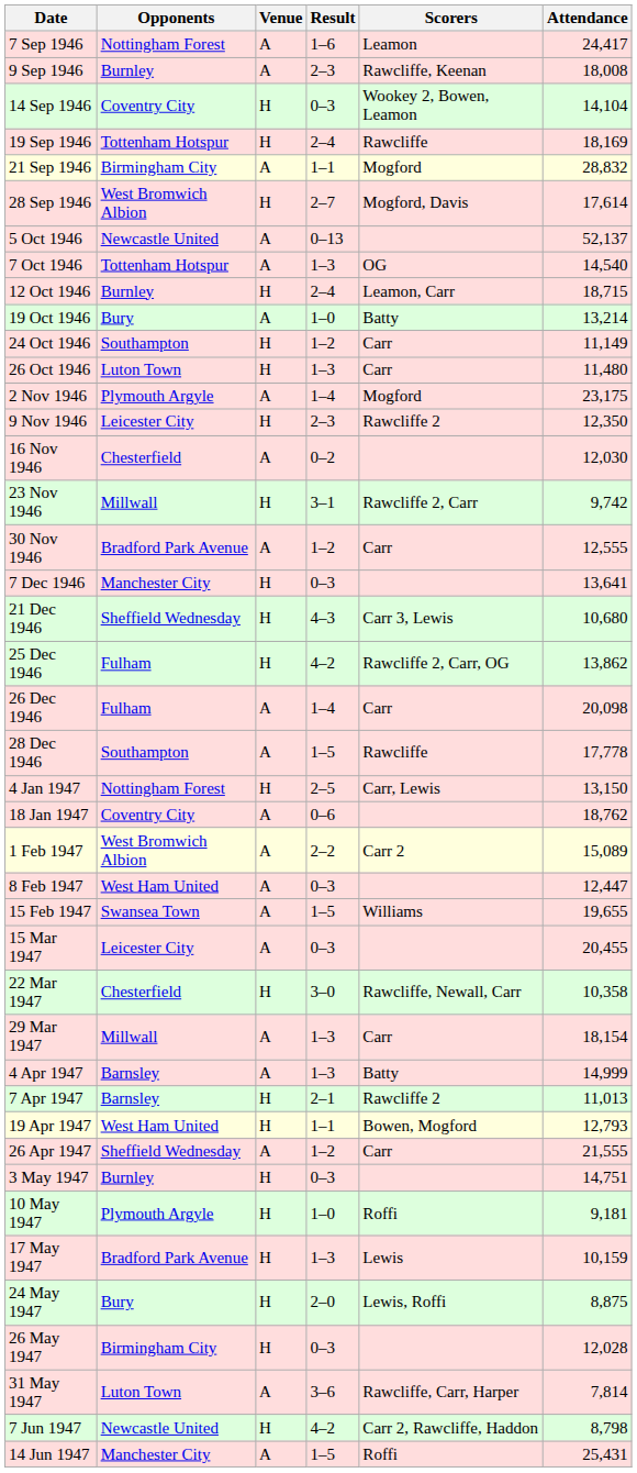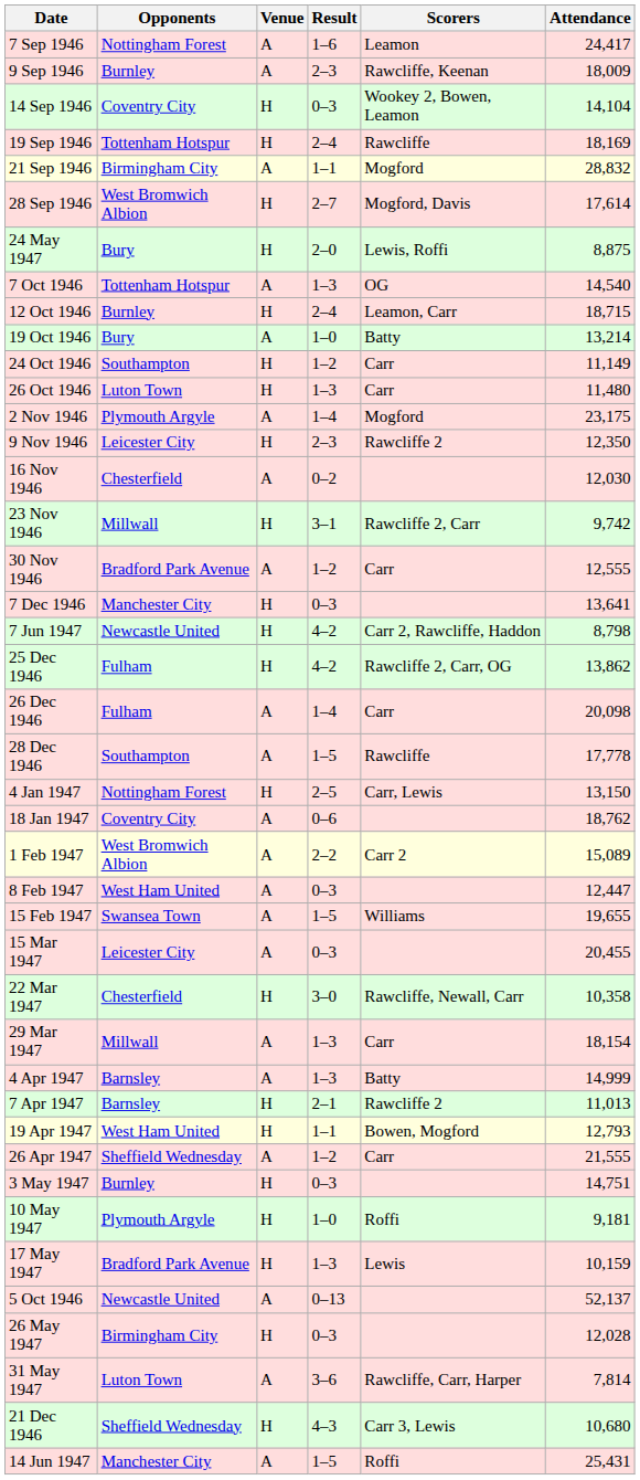9 Sep 1946 | Attendance: 18,008 -> 18,009
rows swapped: 5 Oct 1946 <-> 24 May 1947
rows swapped: 21 Dec 1946 <-> 7 Jun 1947
